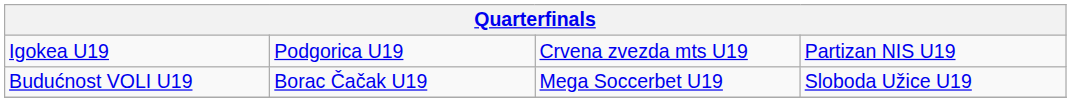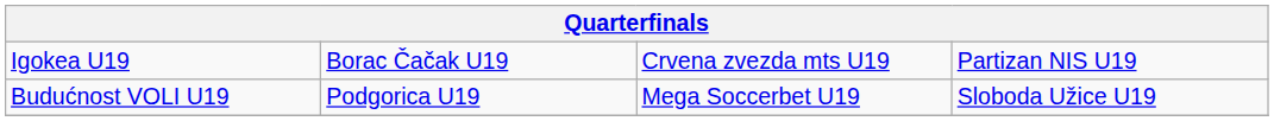Igokea U19 | column 2: Podgorica U19 -> Borac Čačak U19
Budućnost VOLI U19 | column 2: Borac Čačak U19 -> Podgorica U19
